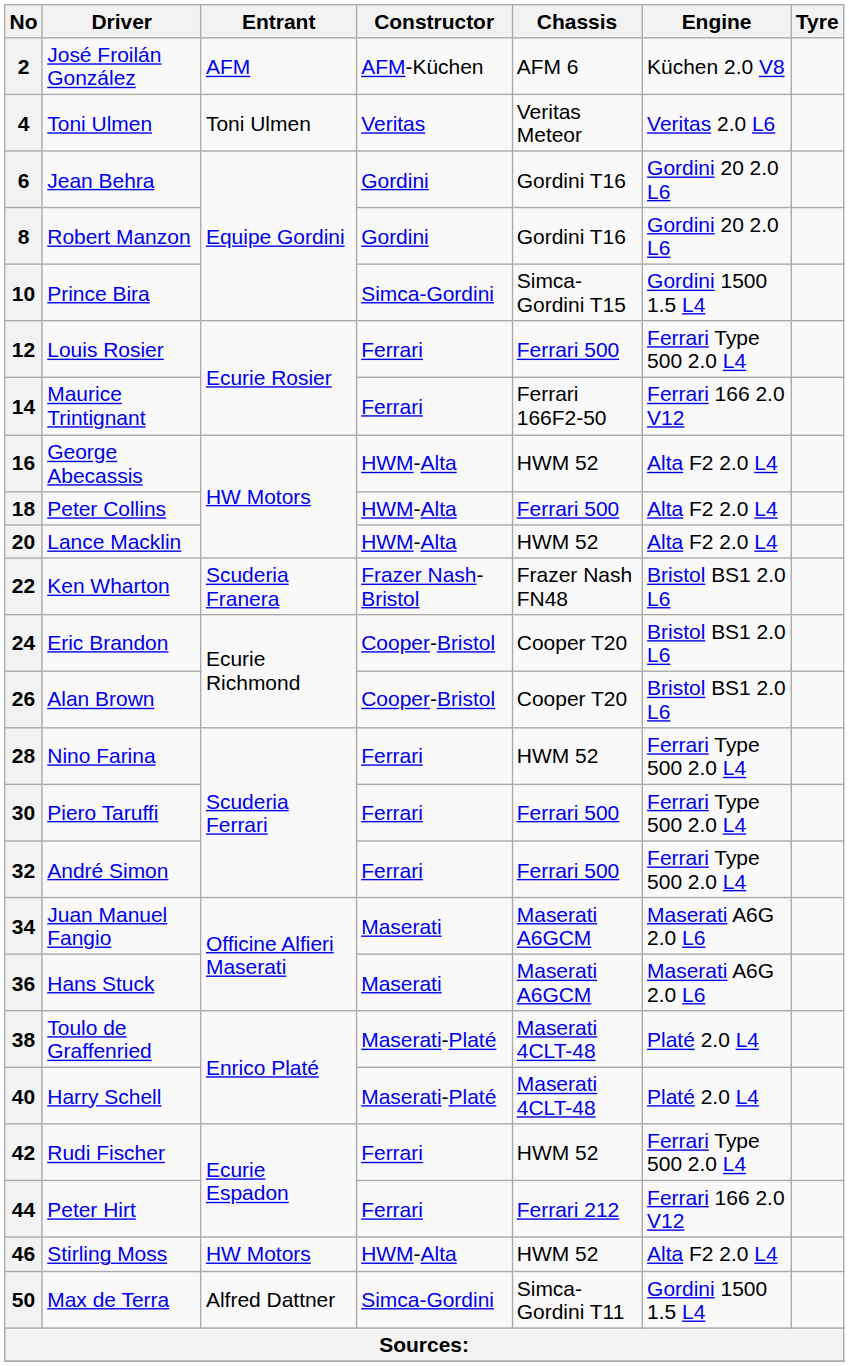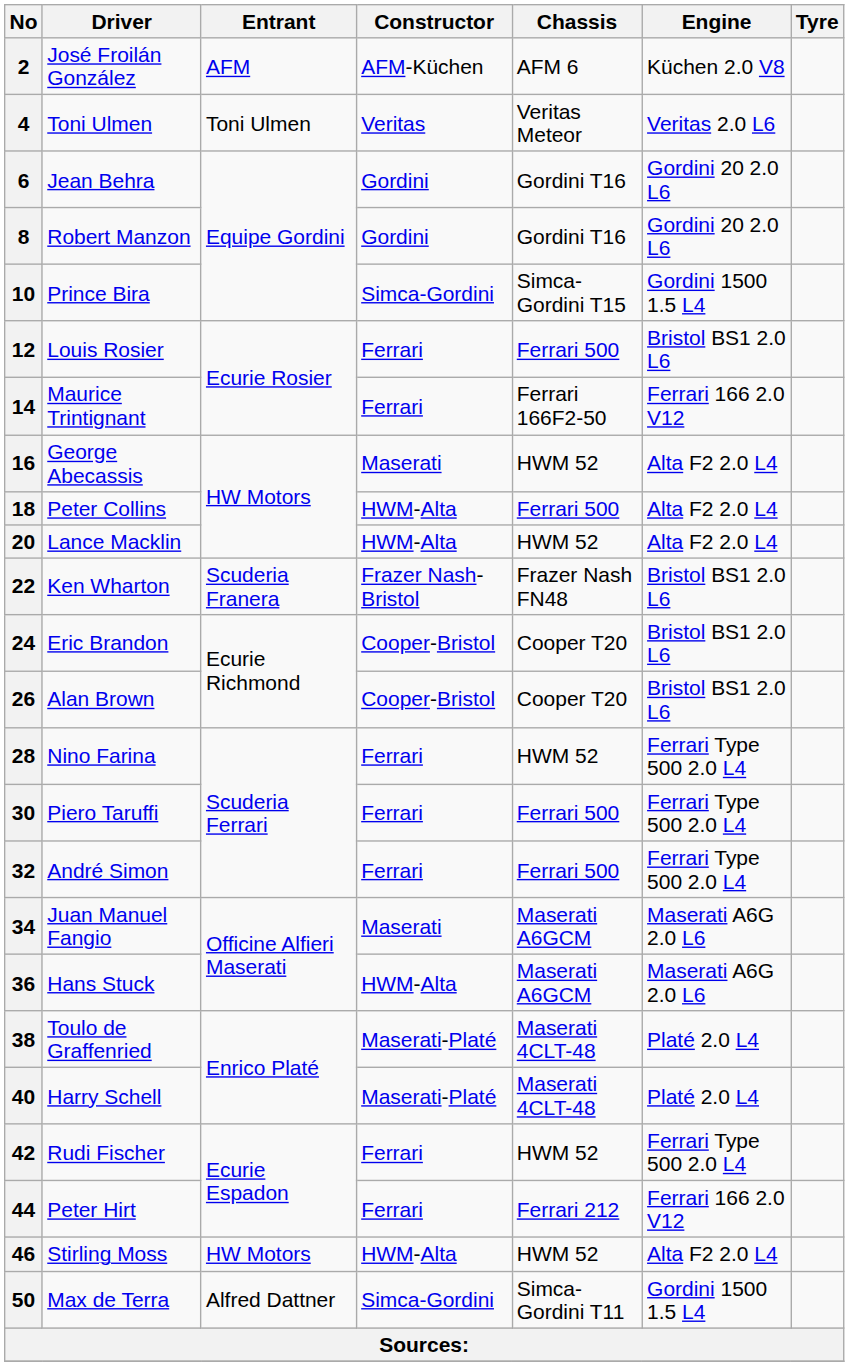12 | Engine: Ferrari Type 500 2.0 L4 -> Bristol BS1 2.0 L6
16 | Constructor: HWM-Alta -> Maserati
36 | Constructor: Maserati -> HWM-Alta
